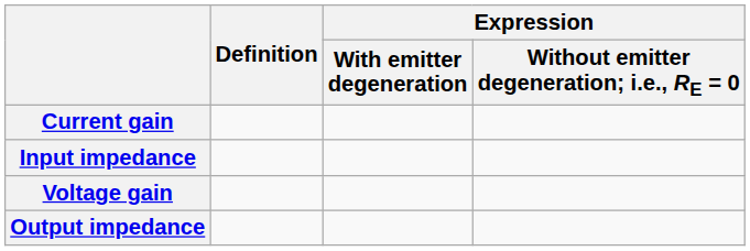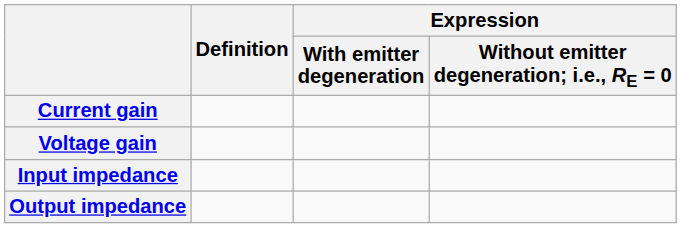rows swapped: Voltage gain <-> Input impedance
